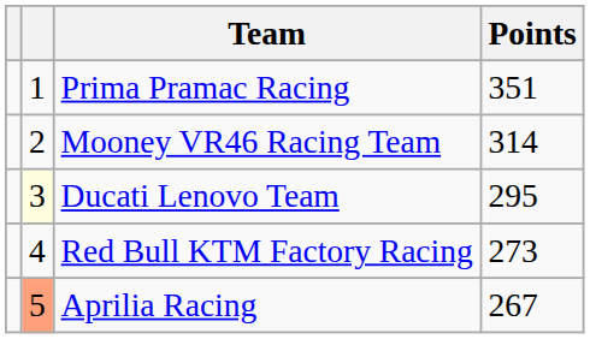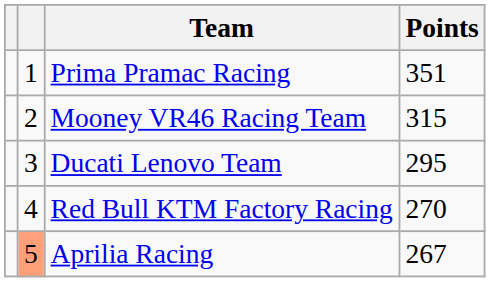Mooney VR46 Racing Team | Points: 314 -> 315
Ducati Lenovo Team | column 2: lightyellow background -> no background
Red Bull KTM Factory Racing | Points: 273 -> 270
